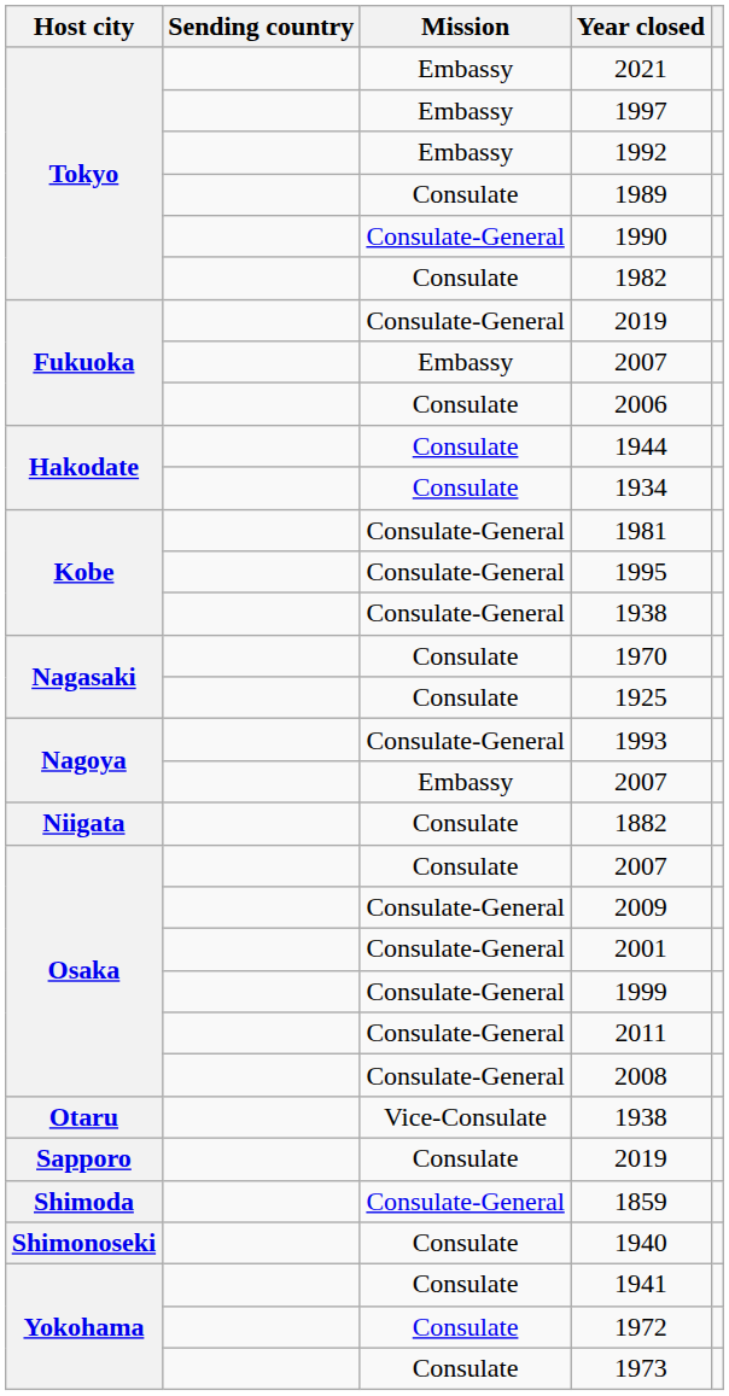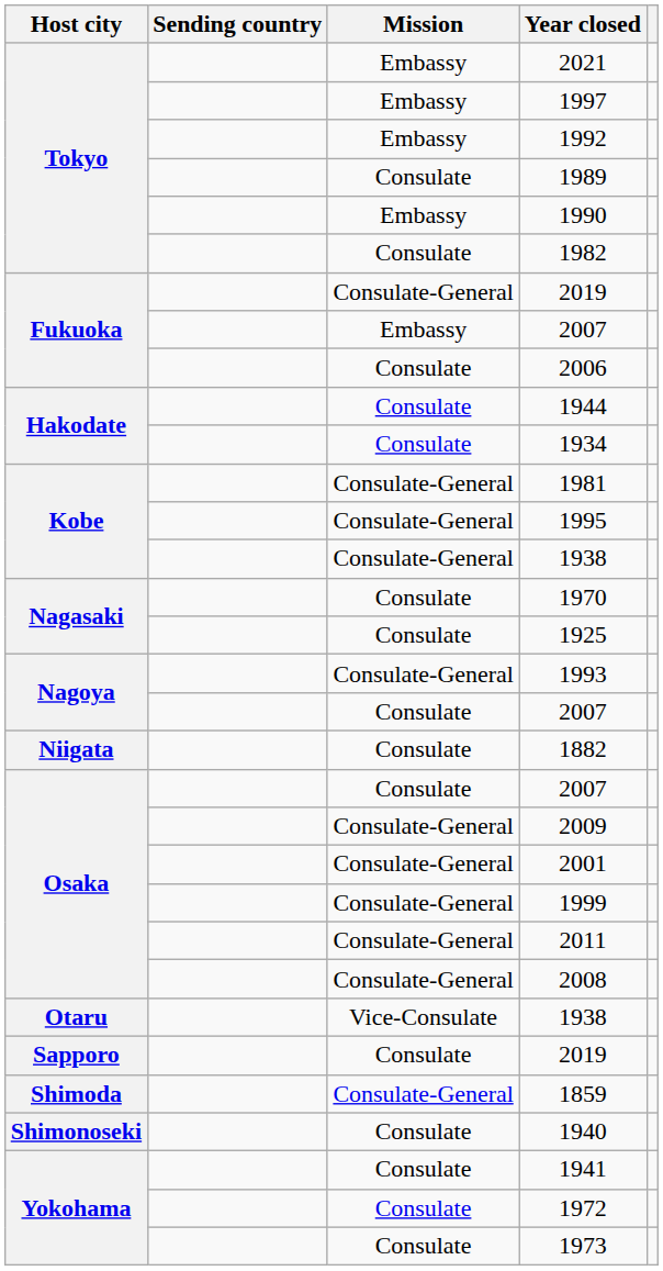1990 | Mission: Consulate-General -> Embassy
Nagoya / 2007 | Mission: Embassy -> Consulate
